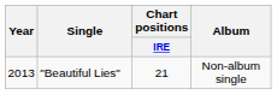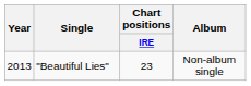"Beautiful Lies" | Chart positions / IRE: 21 -> 23
